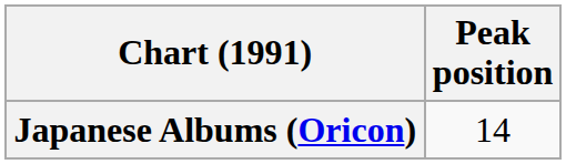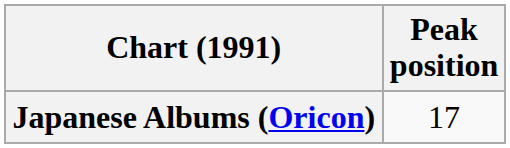Japanese Albums (Oricon) | Peak position: 14 -> 17
